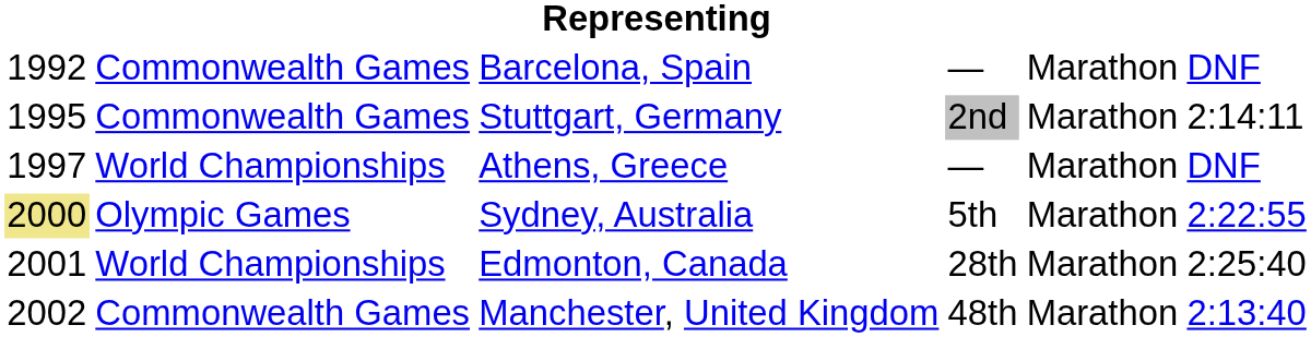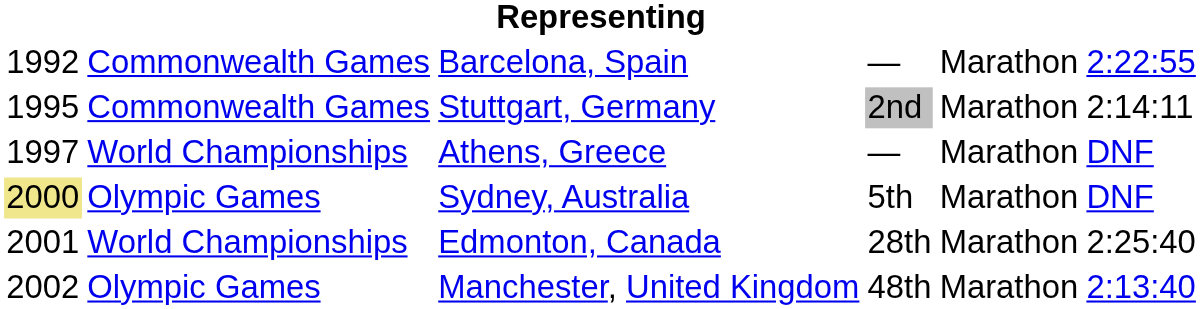Barcelona, Spain | column 6: DNF -> 2:22:55
Sydney, Australia | column 6: 2:22:55 -> DNF
Manchester, United Kingdom | column 2: Commonwealth Games -> Olympic Games
